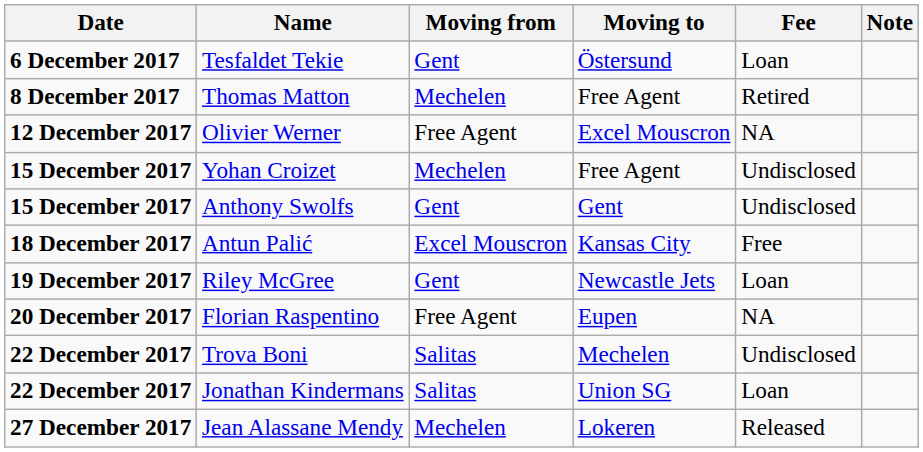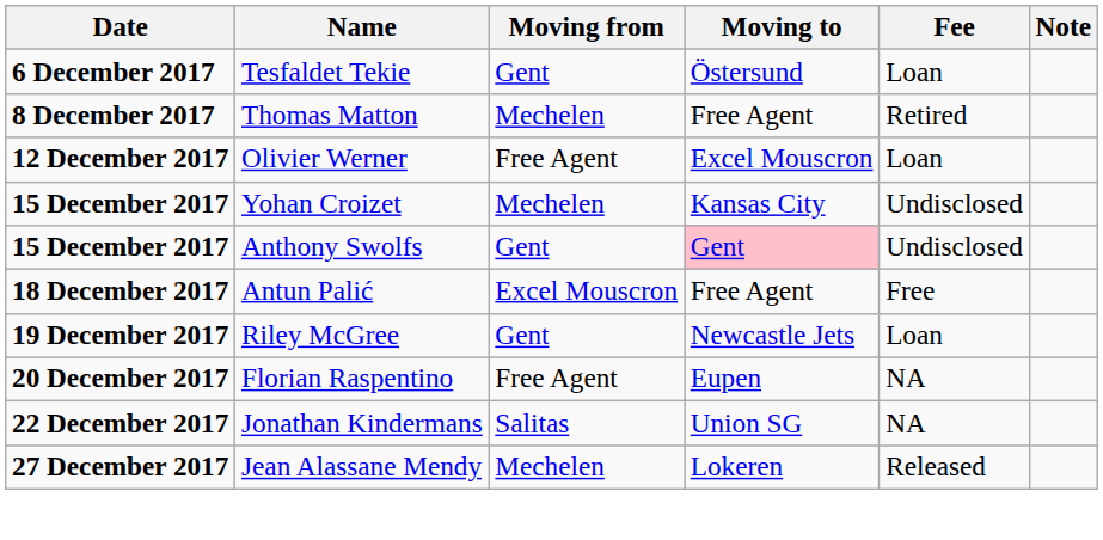Olivier Werner | Fee: NA -> Loan
Yohan Croizet | Moving to: Free Agent -> Kansas City
Anthony Swolfs | Moving to: no background -> pink background
Antun Palić | Moving to: Kansas City -> Free Agent
- row: 22 December 2017 | Trova Boni | Salitas | Mechelen | Undisclosed
Jonathan Kindermans | Fee: Loan -> NA
